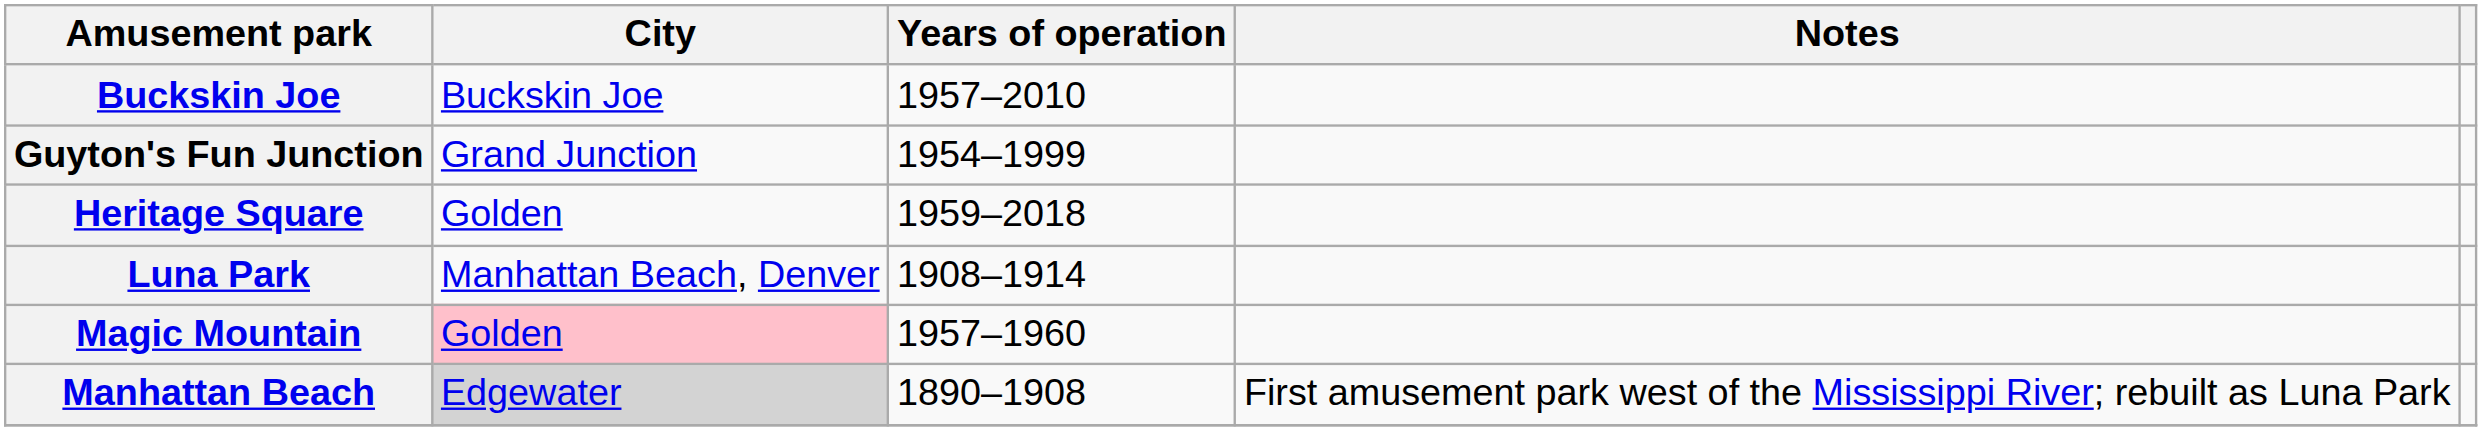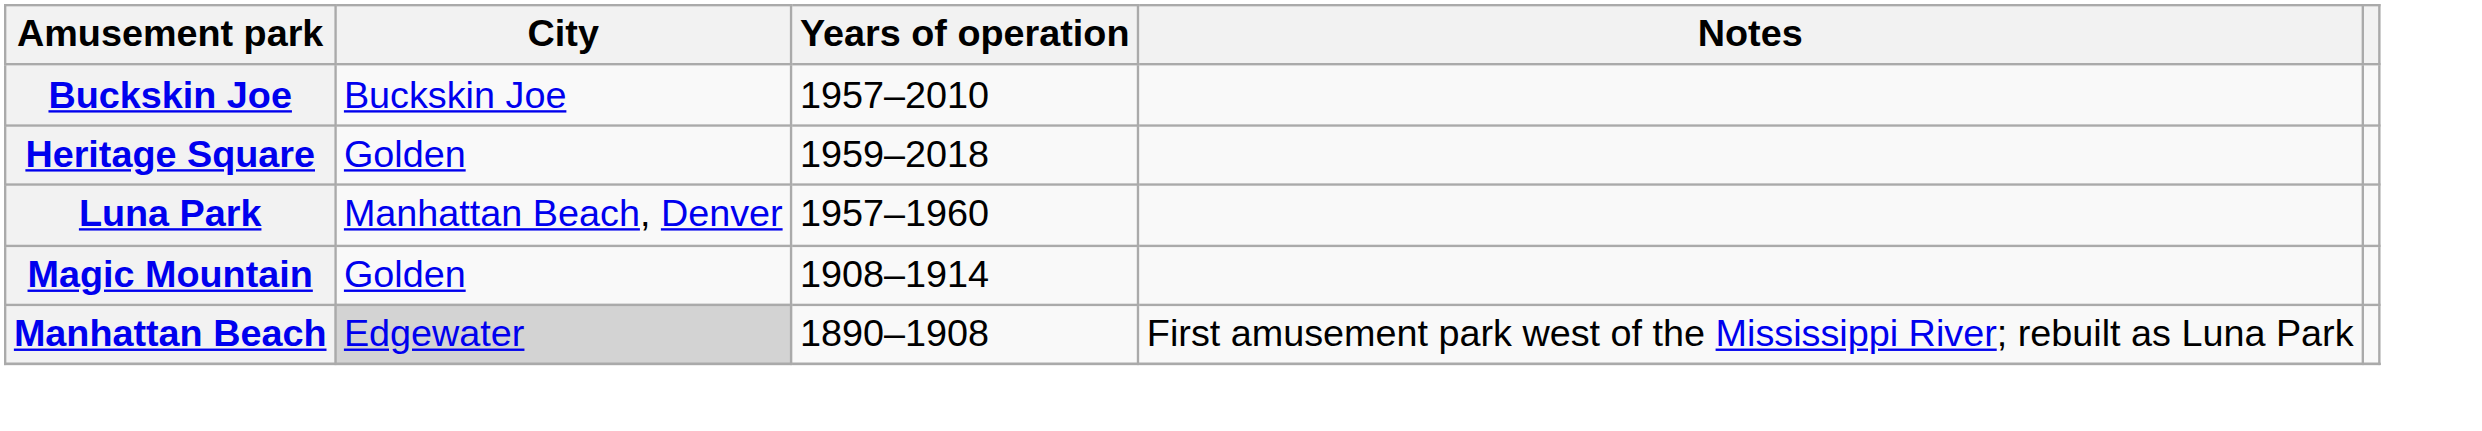- row: Guyton's Fun Junction | Grand Junction | 1954–1999
Luna Park | Years of operation: 1908–1914 -> 1957–1960
Magic Mountain | City: pink background -> no background
Magic Mountain | Years of operation: 1957–1960 -> 1908–1914
